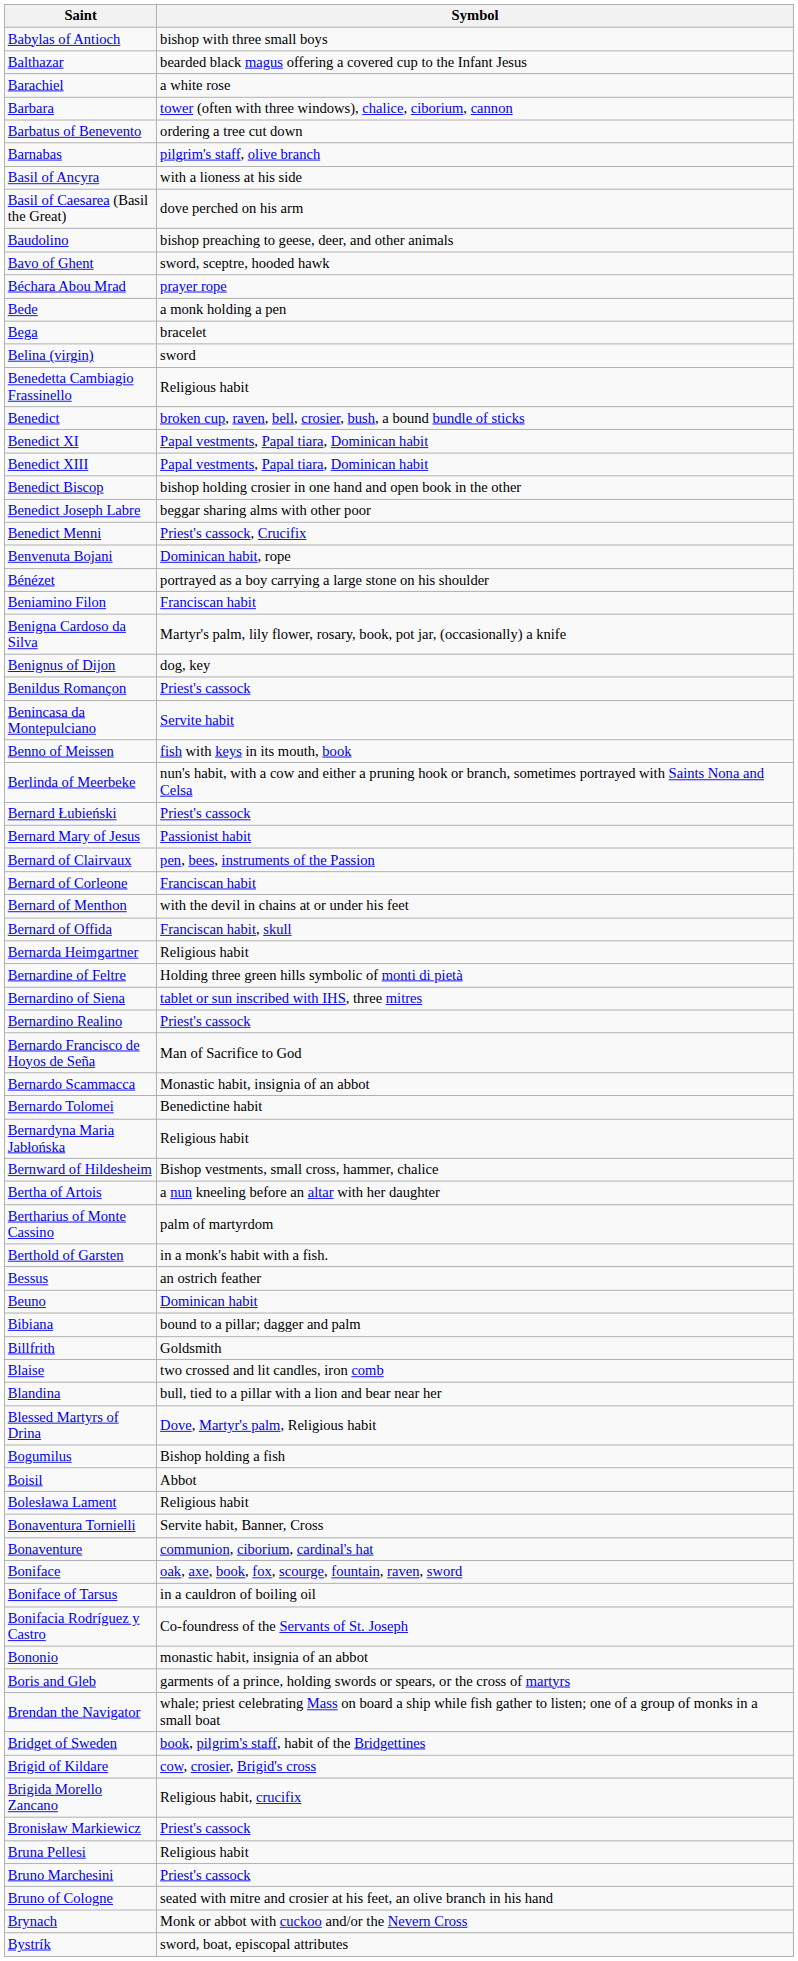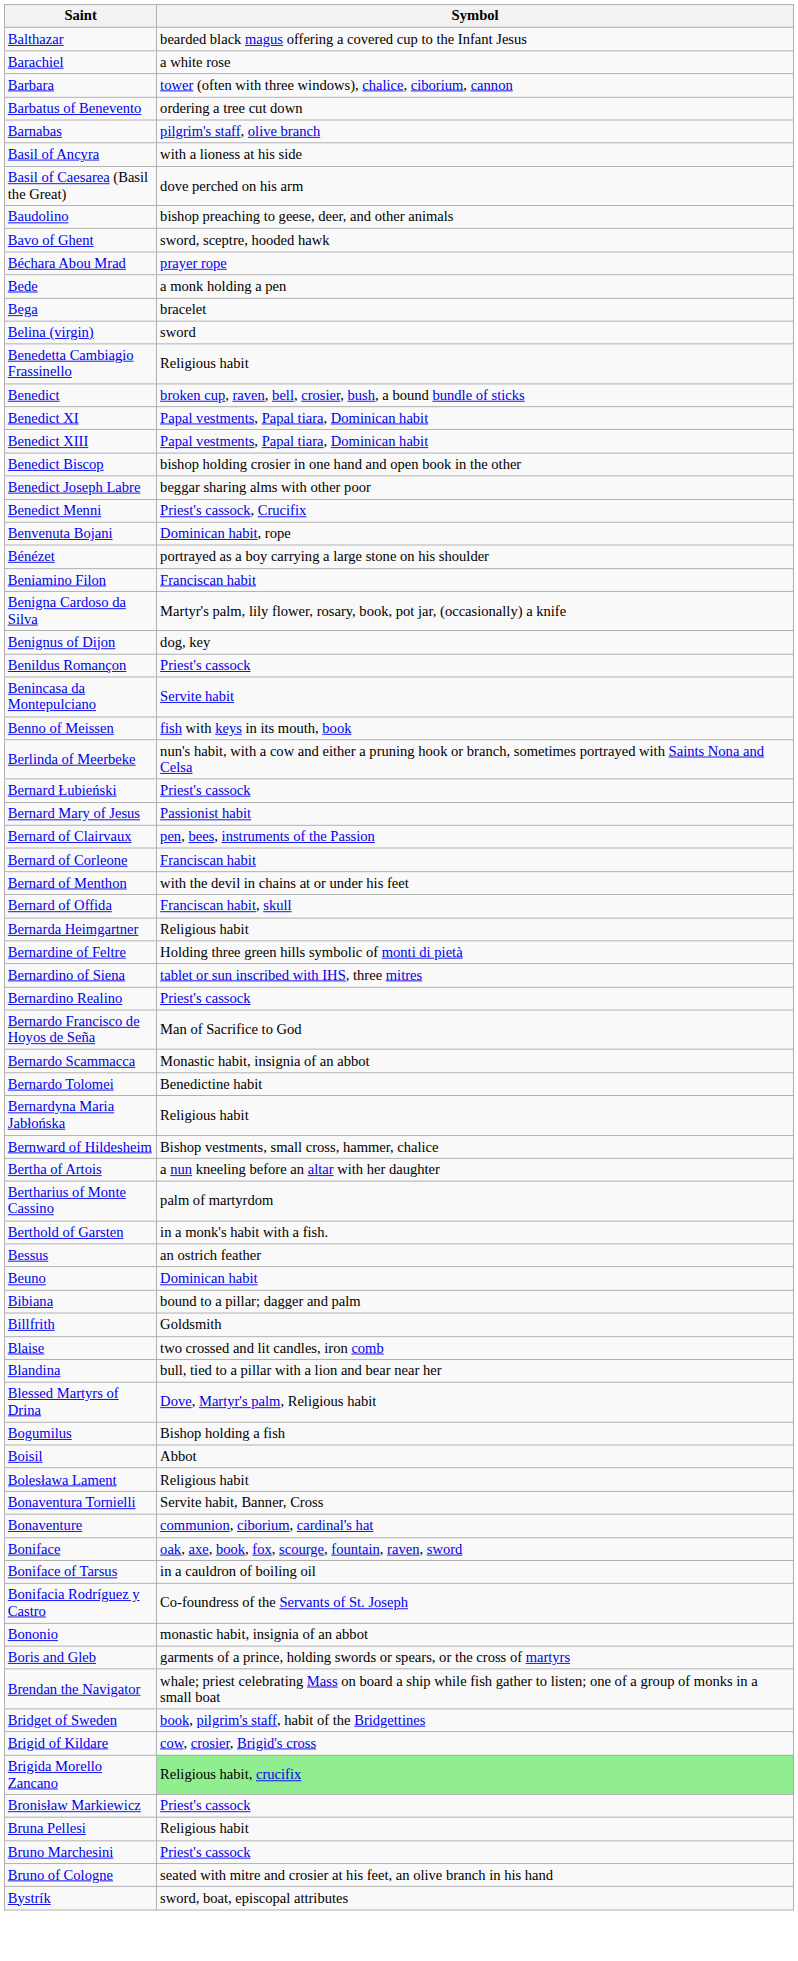- row: Babylas of Antioch | bishop with three small boys
Brigida Morello Zancano | Symbol: no background -> lightgreen background
- row: Brynach | Monk or abbot with cuckoo and/or the Nevern Cross
